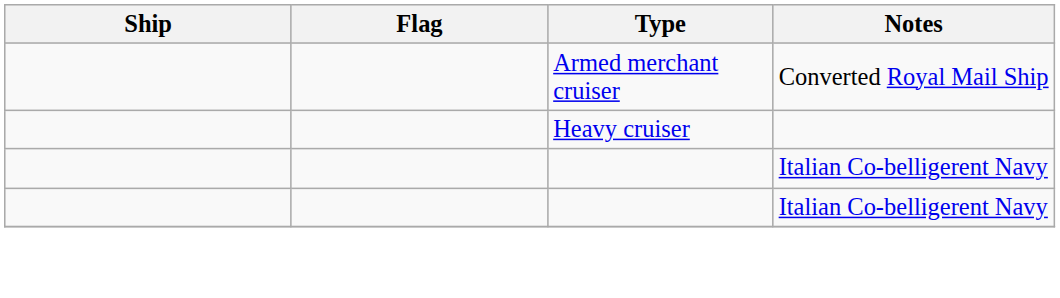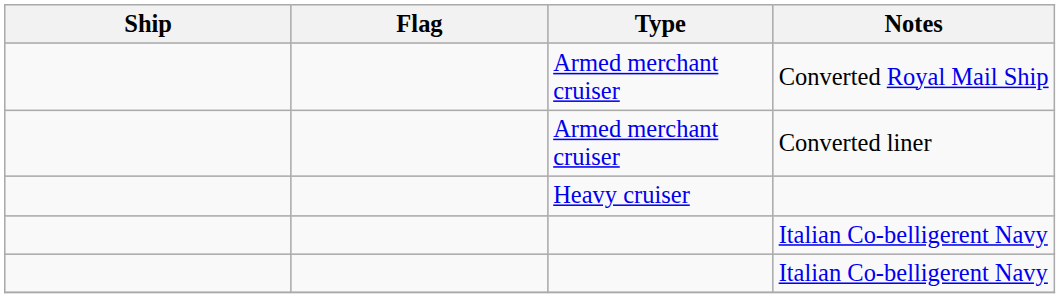+ row: Armed merchant cruiser | Converted liner
